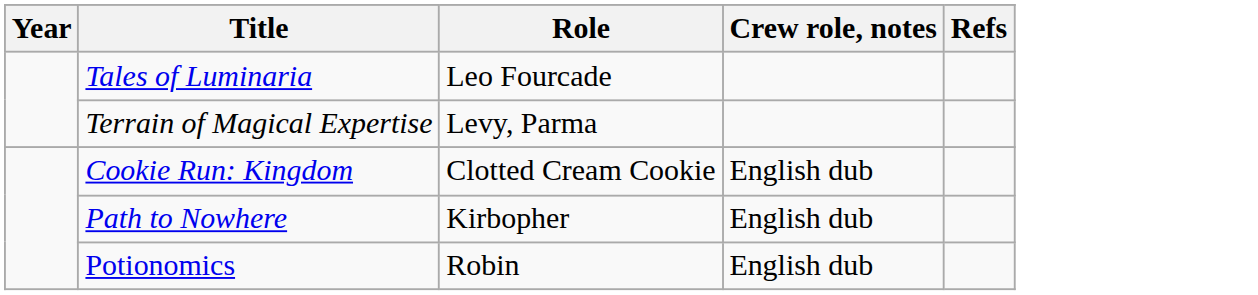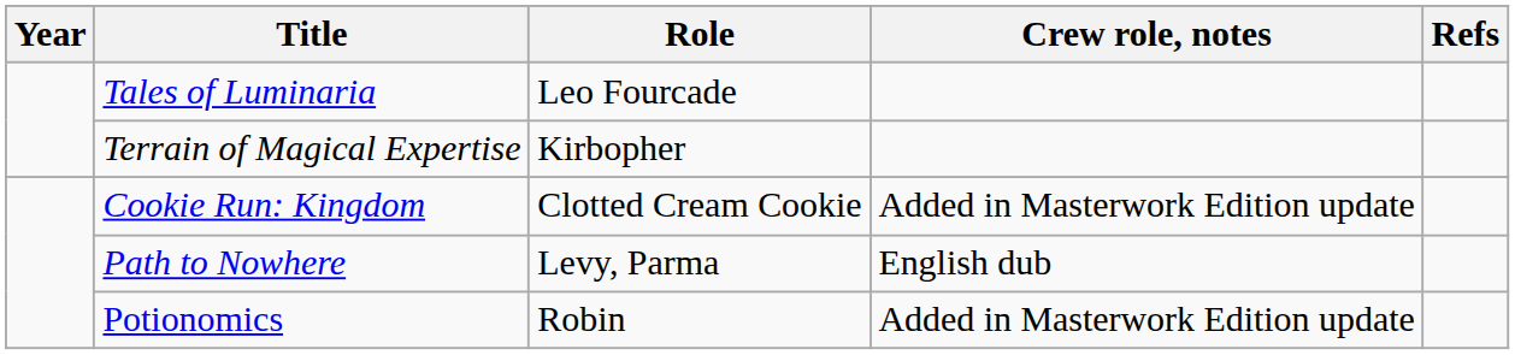Terrain of Magical Expertise | Role: Levy, Parma -> Kirbopher
Cookie Run: Kingdom | Crew role, notes: English dub -> Added in Masterwork Edition update
Path to Nowhere | Role: Kirbopher -> Levy, Parma
Potionomics | Crew role, notes: English dub -> Added in Masterwork Edition update
